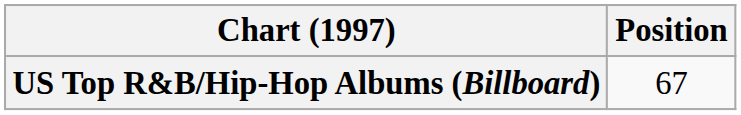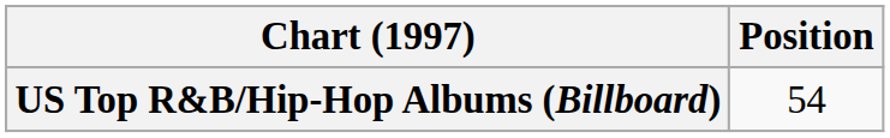US Top R&B/Hip-Hop Albums (Billboard) | Position: 67 -> 54
